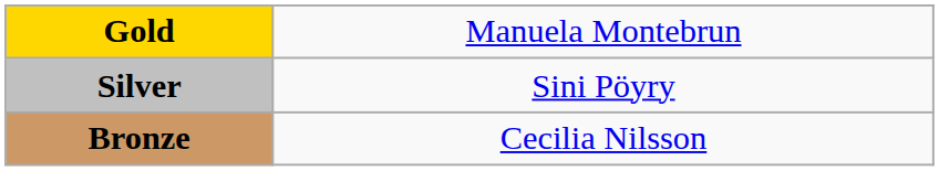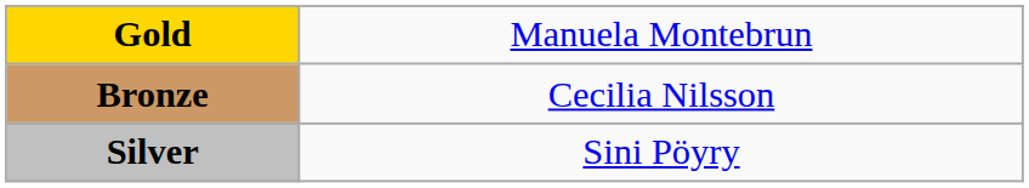rows swapped: Silver <-> Bronze
